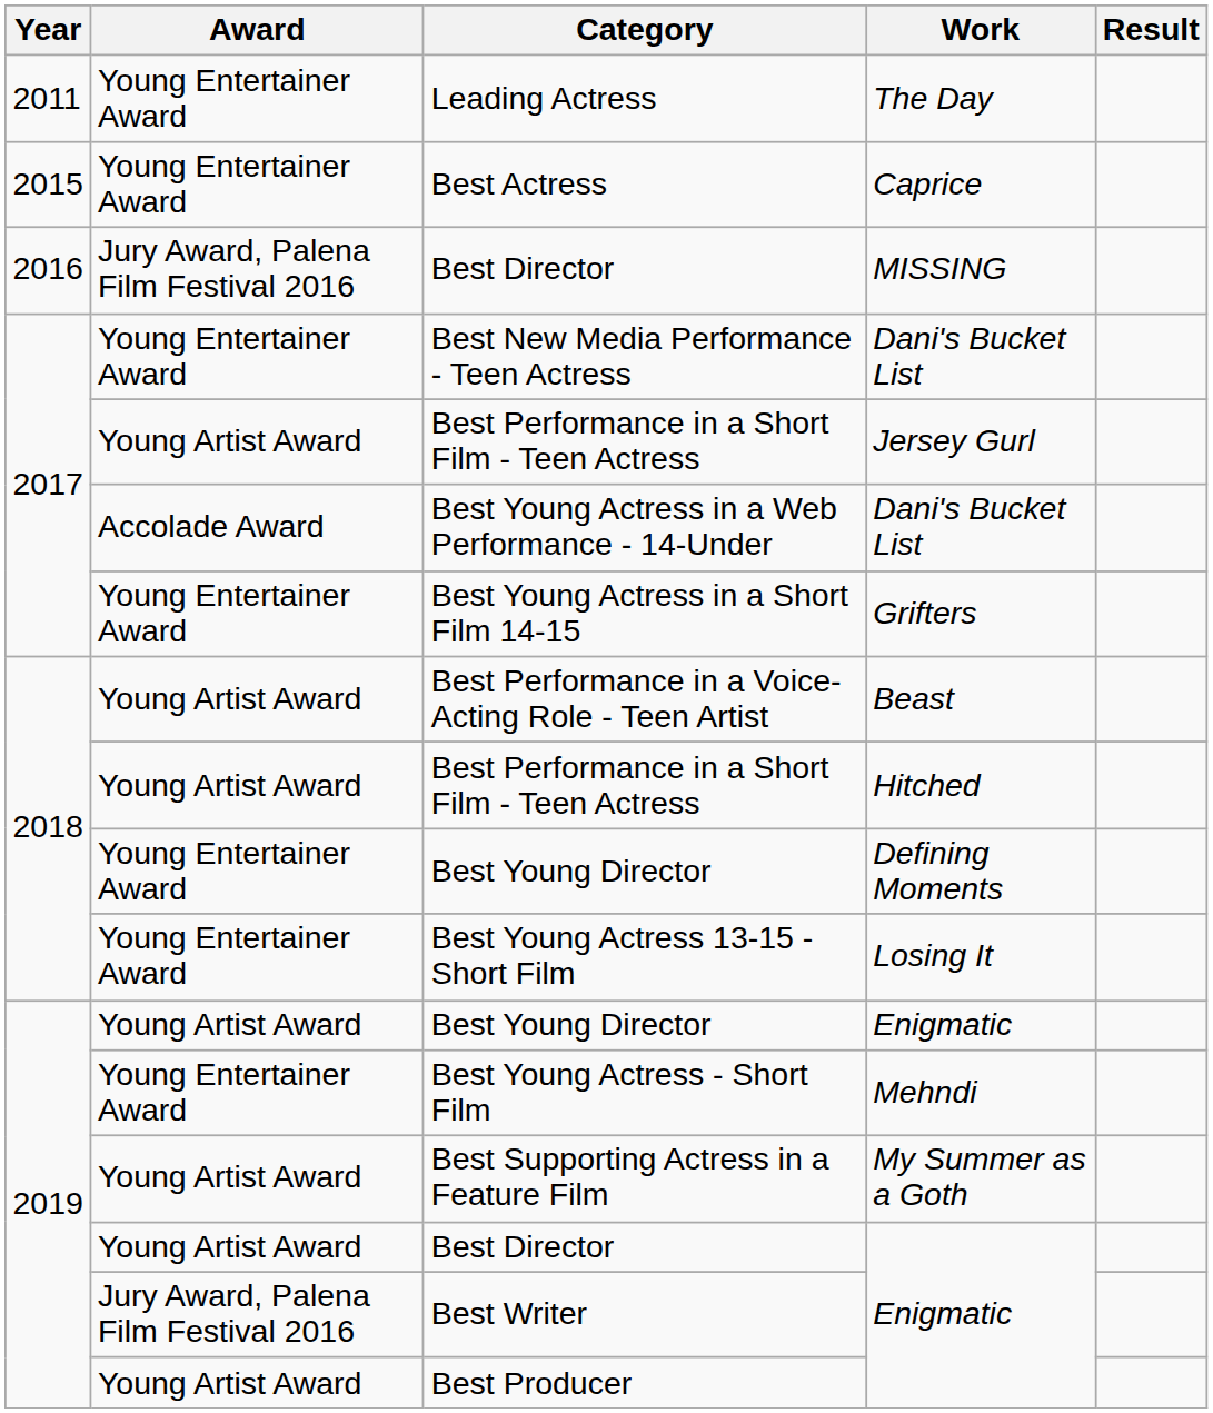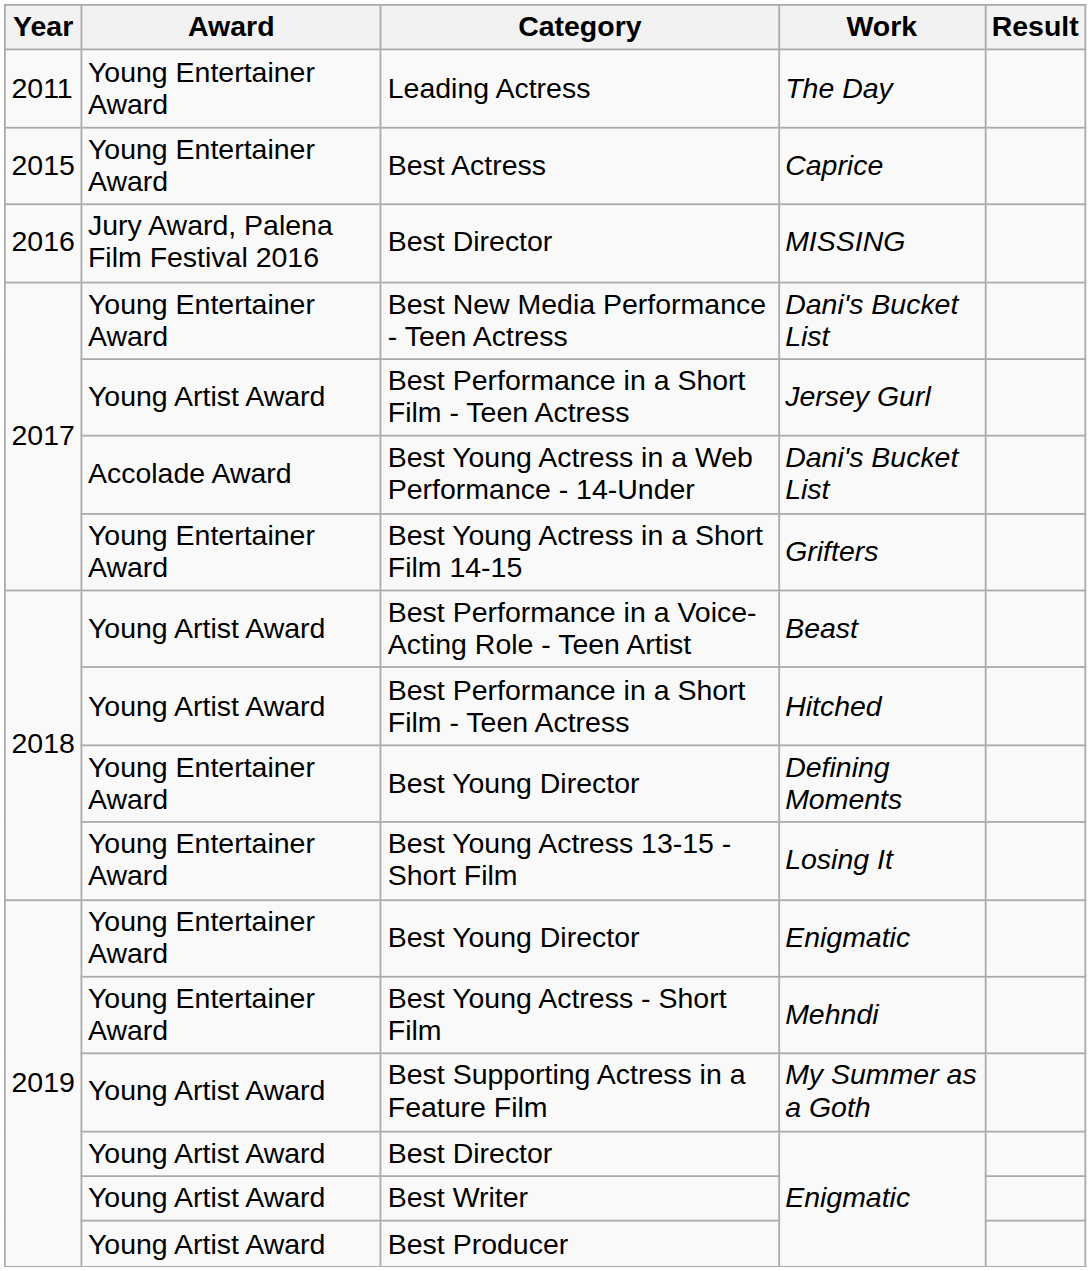Best Young Director / Enigmatic | Award: Young Artist Award -> Young Entertainer Award
Best Writer | Award: Jury Award, Palena Film Festival 2016 -> Young Artist Award
